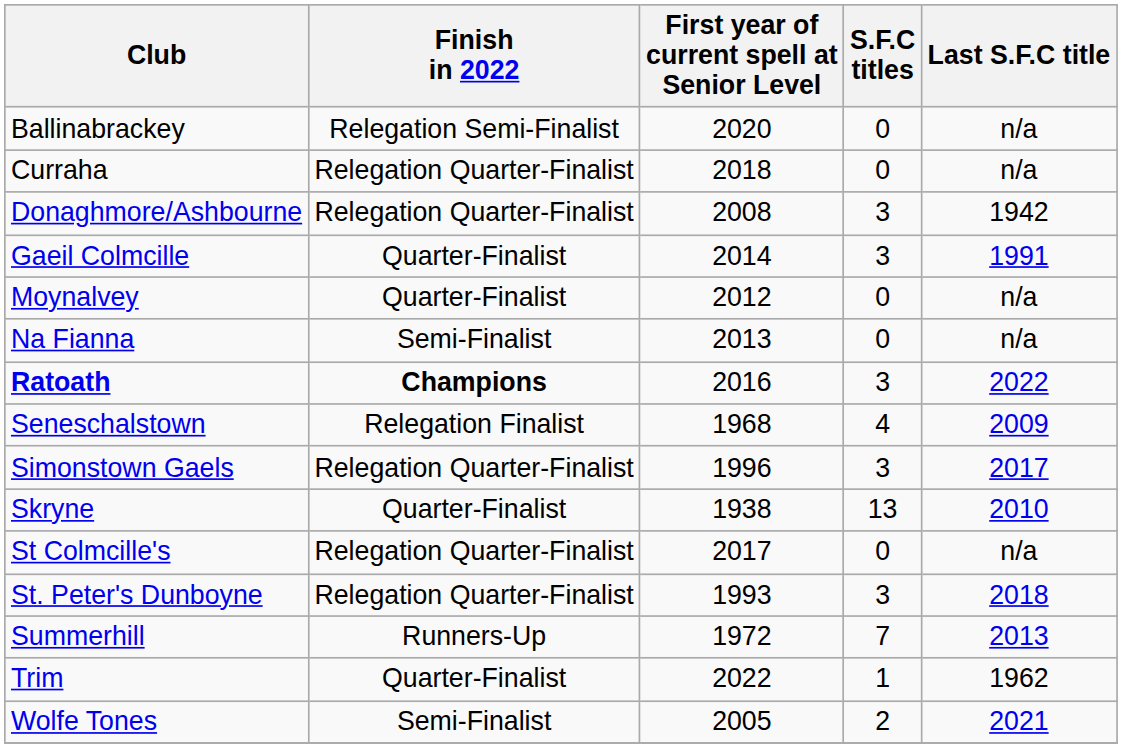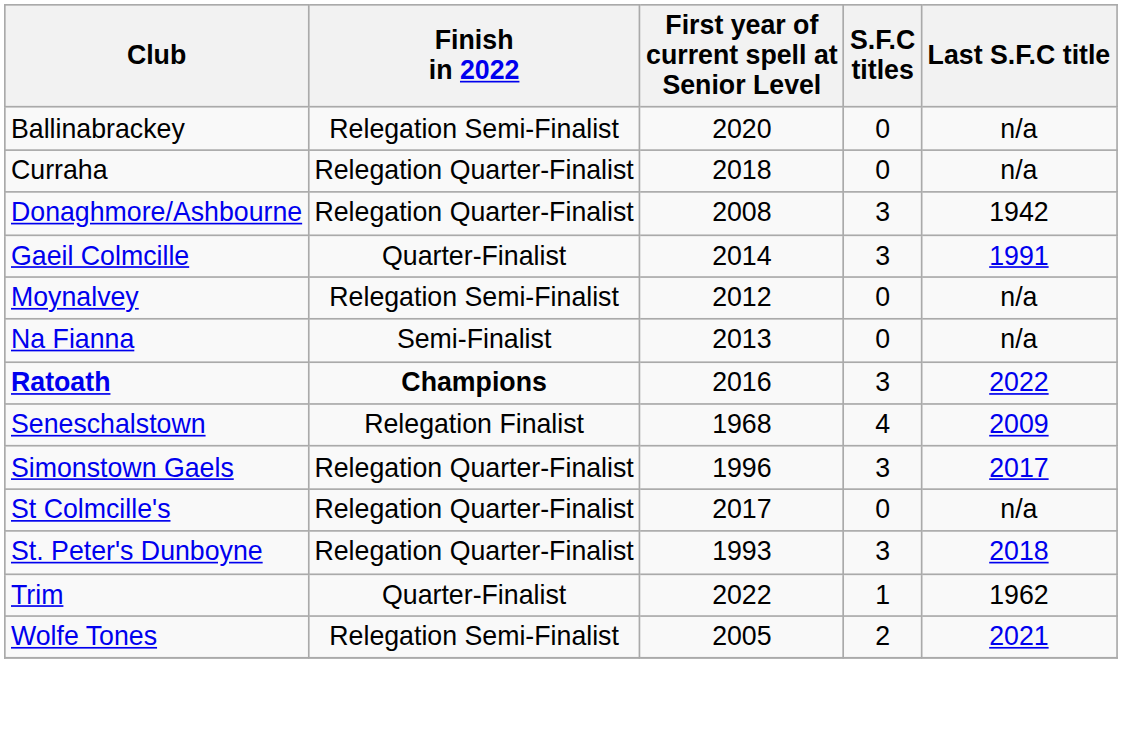Moynalvey | Finish in 2022: Quarter-Finalist -> Relegation Semi-Finalist
- row: Skryne | Quarter-Finalist | 1938 | 13 | 2010
- row: Summerhill | Runners-Up | 1972 | 7 | 2013
Wolfe Tones | Finish in 2022: Semi-Finalist -> Relegation Semi-Finalist
